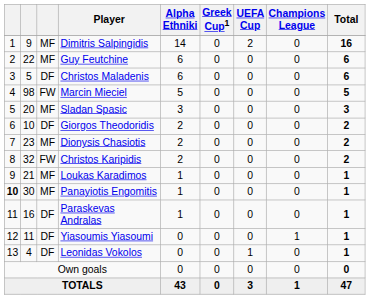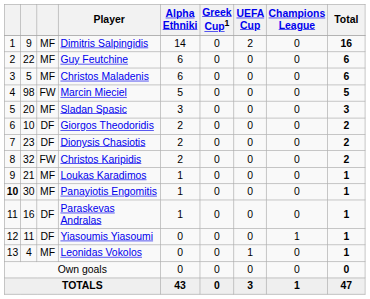Christos Maladenis | column 3: DF -> MF
Dionysis Chasiotis | column 3: MF -> DF
Leonidas Vokolos | column 3: DF -> MF
